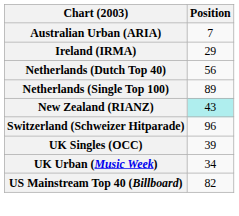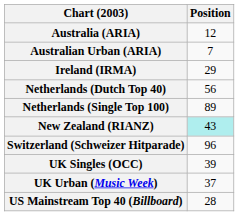+ row: Australia (ARIA) | 12
UK Urban (Music Week) | Position: 34 -> 37
US Mainstream Top 40 (Billboard) | Position: 82 -> 28
